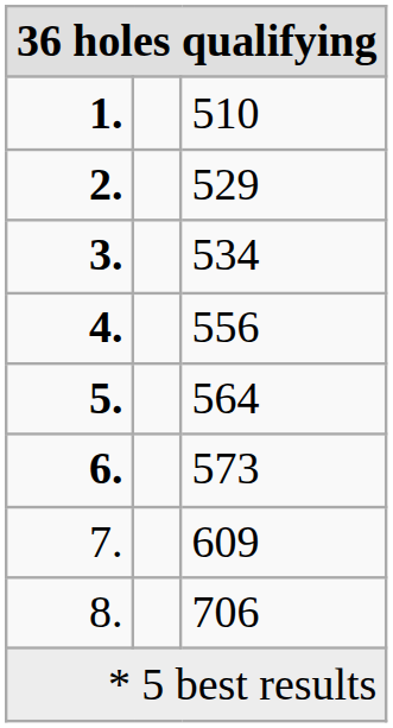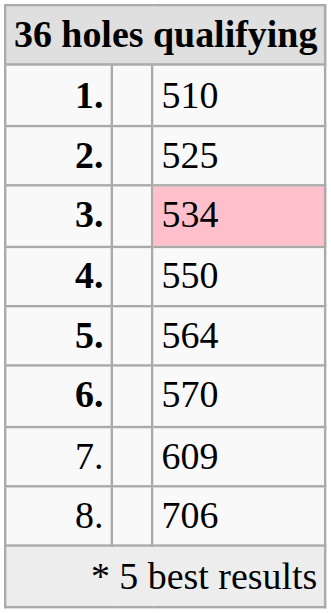2. | column 3: 529 -> 525
3. | column 3: no background -> pink background
4. | column 3: 556 -> 550
6. | column 3: 573 -> 570
